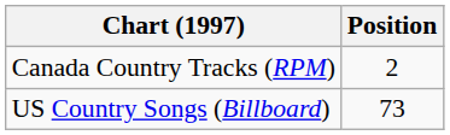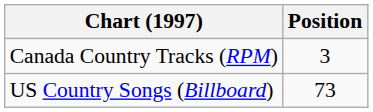Canada Country Tracks (RPM) | Position: 2 -> 3
